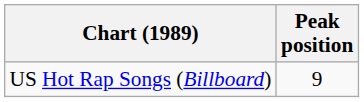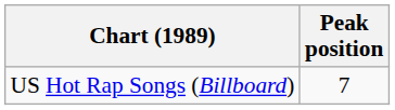US Hot Rap Songs (Billboard) | Peak position: 9 -> 7
